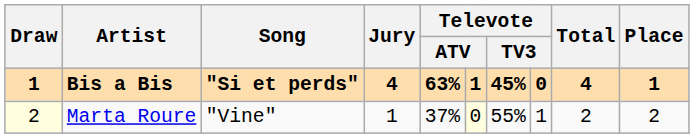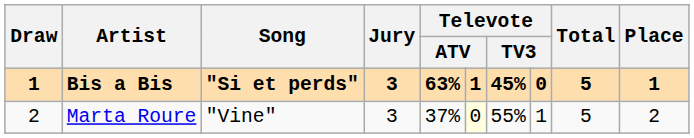Bis a Bis | Jury: 4 -> 3
Bis a Bis | Total: 4 -> 5
Marta Roure | Draw: lightyellow background -> no background
Marta Roure | Jury: 1 -> 3
Marta Roure | Total: 2 -> 5
